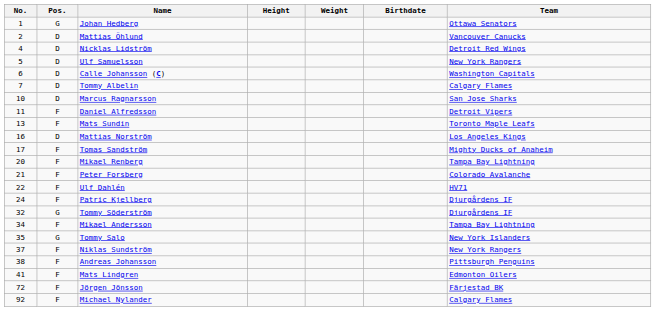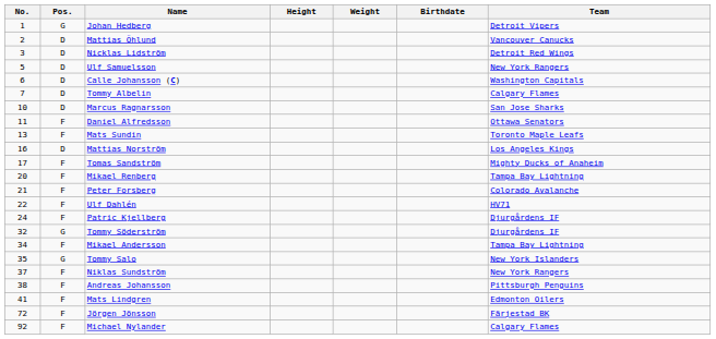Johan Hedberg | Team: Ottawa Senators -> Detroit Vipers
Nicklas Lidström | No.: 4 -> 3
Daniel Alfredsson | Team: Detroit Vipers -> Ottawa Senators
